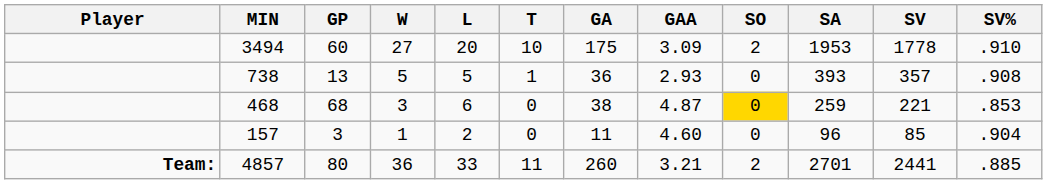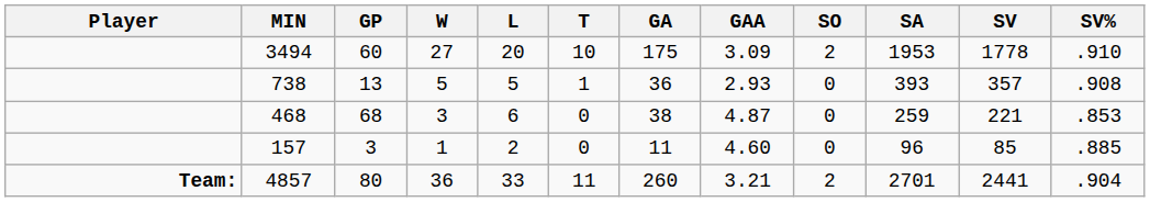468 | SO: gold background -> no background
157 | SV%: .904 -> .885
4857 | SV%: .885 -> .904
